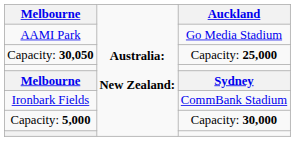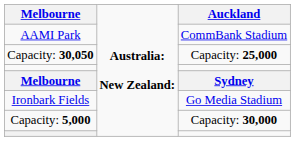AAMI Park | column 4: Go Media Stadium -> CommBank Stadium
Ironbark Fields | column 4: CommBank Stadium -> Go Media Stadium
